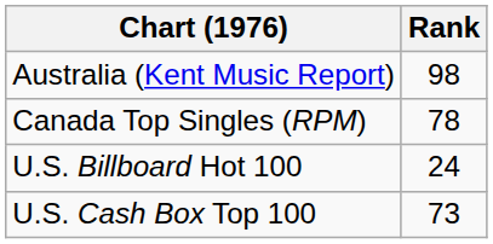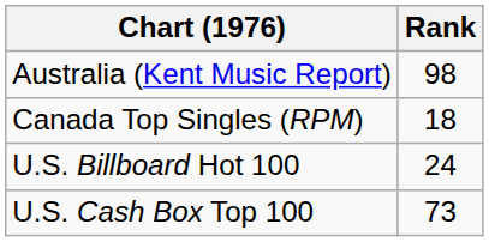Canada Top Singles (RPM) | Rank: 78 -> 18
